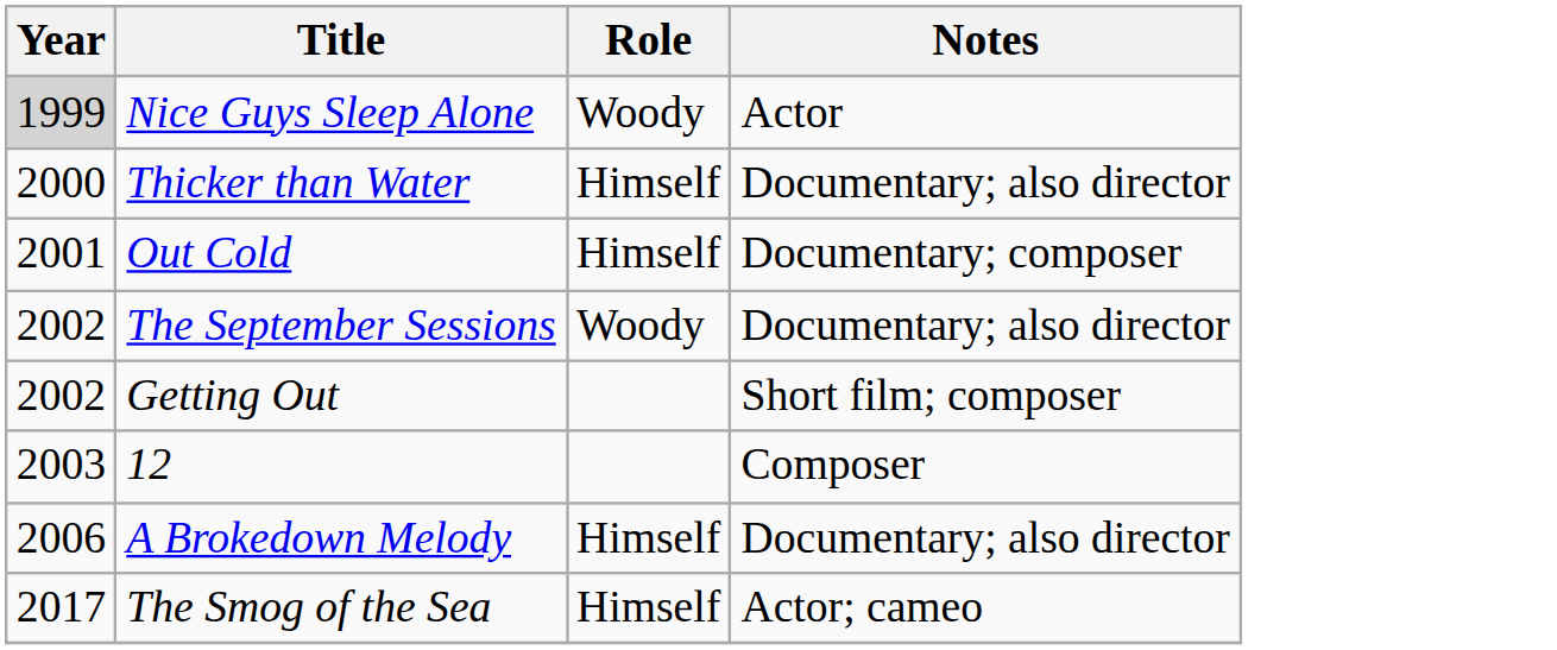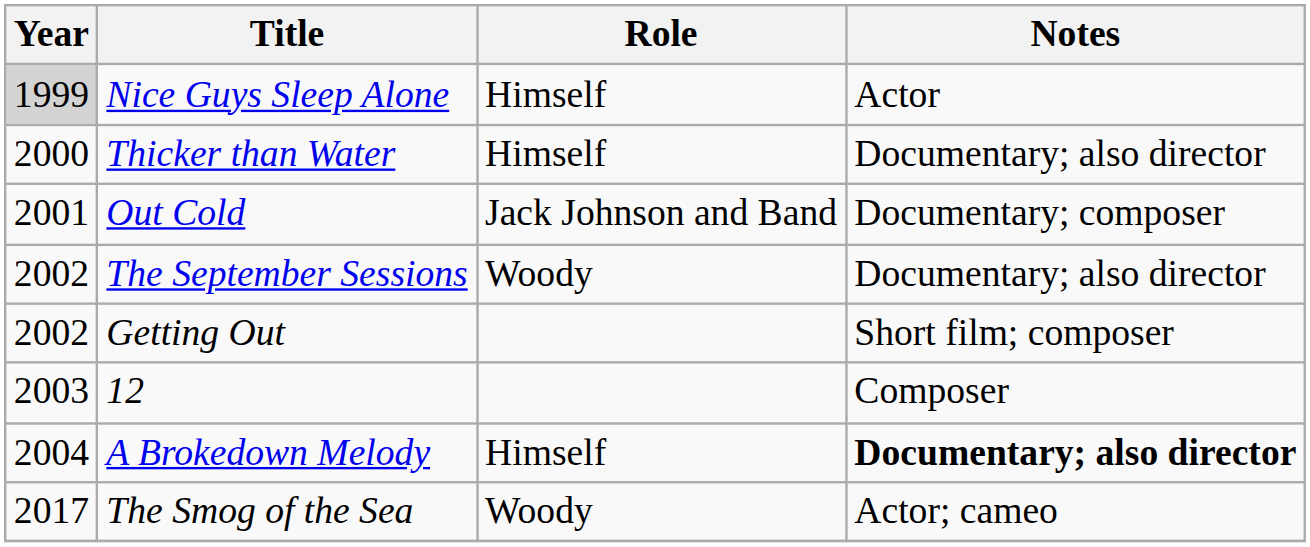Nice Guys Sleep Alone | Role: Woody -> Himself
Out Cold | Role: Himself -> Jack Johnson and Band
A Brokedown Melody | Year: 2006 -> 2004
A Brokedown Melody | Notes: normal -> bold
The Smog of the Sea | Role: Himself -> Woody
